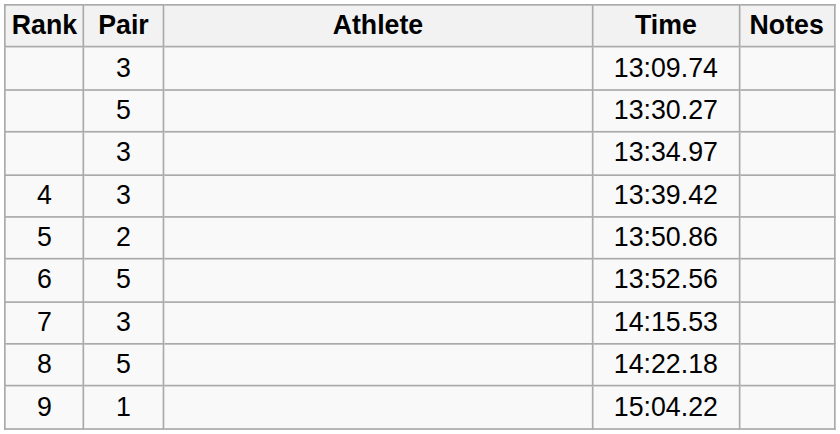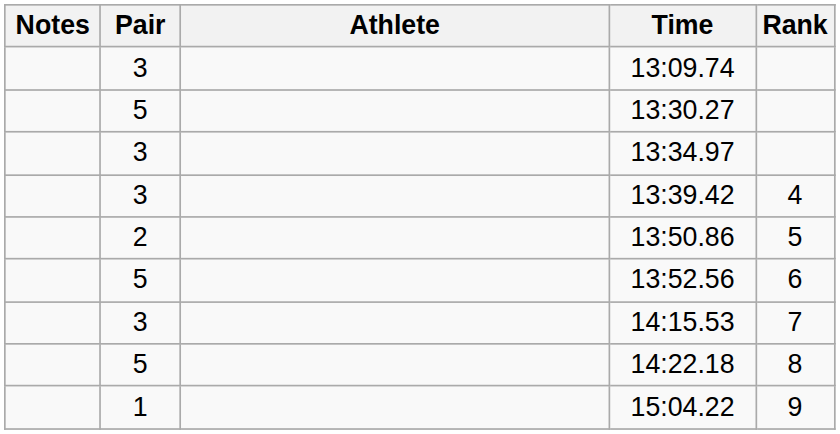columns swapped: Rank <-> Notes
